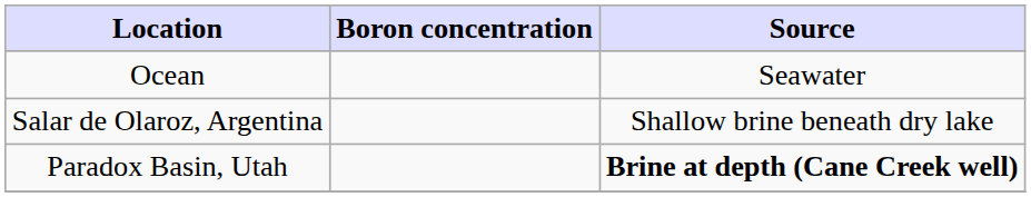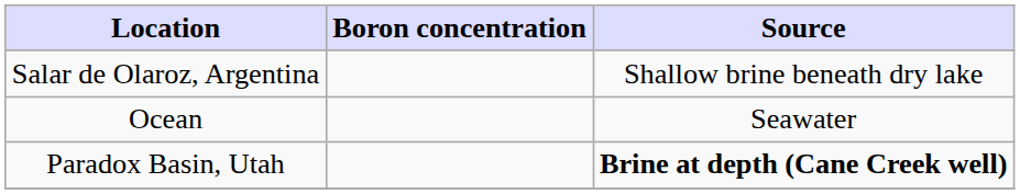rows swapped: Ocean <-> Salar de Olaroz, Argentina
